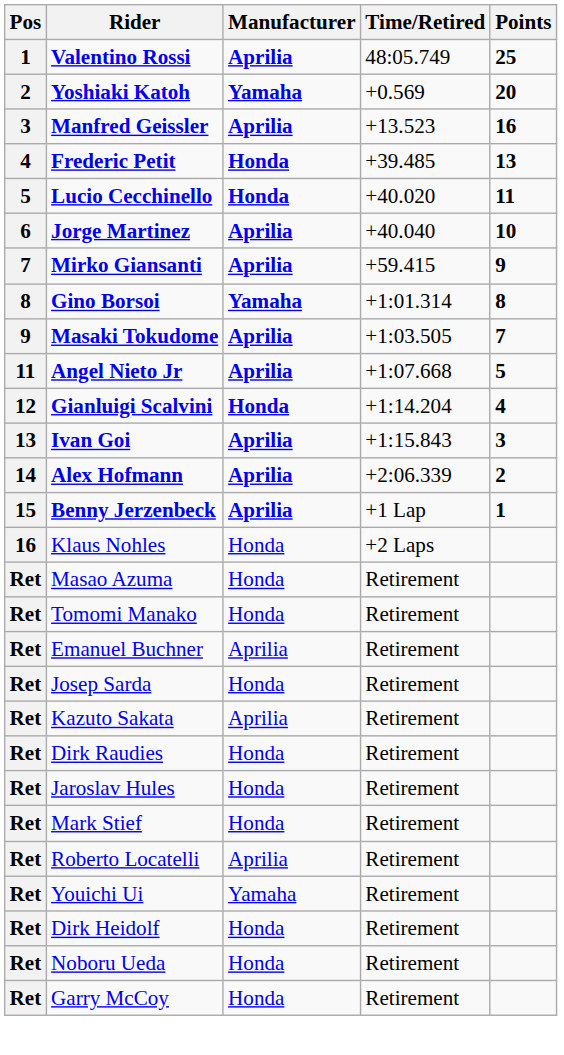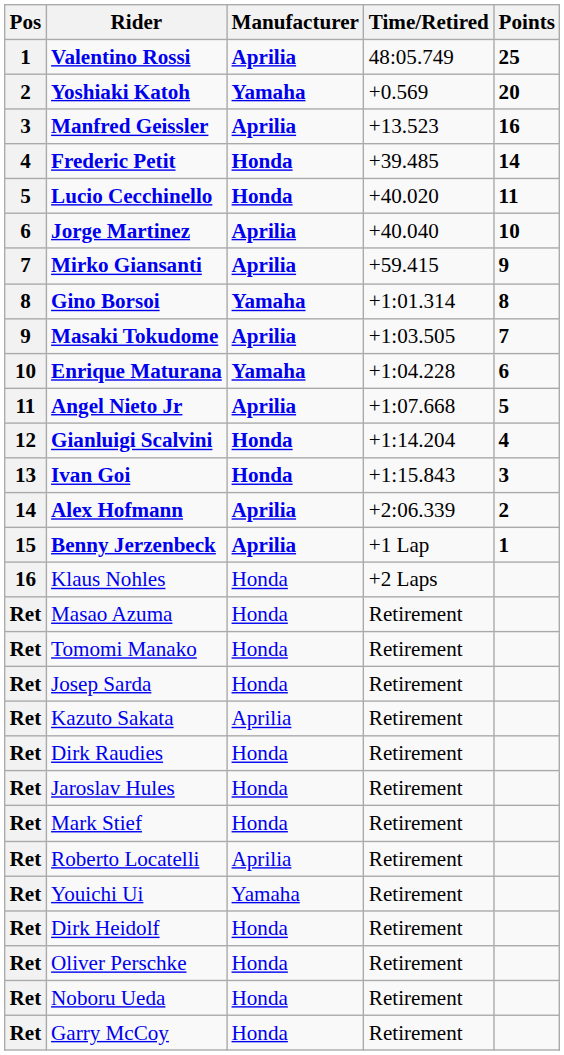Frederic Petit | Points: 13 -> 14
+ row: 10 | Enrique Maturana | Yamaha | +1:04.228 | 6
Ivan Goi | Manufacturer: Aprilia -> Honda
- row: Ret | Emanuel Buchner | Aprilia | Retirement
+ row: Ret | Oliver Perschke | Honda | Retirement
